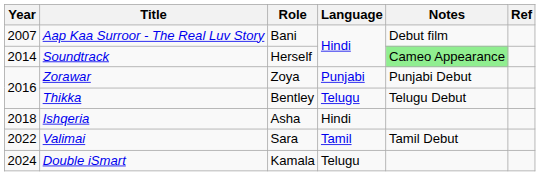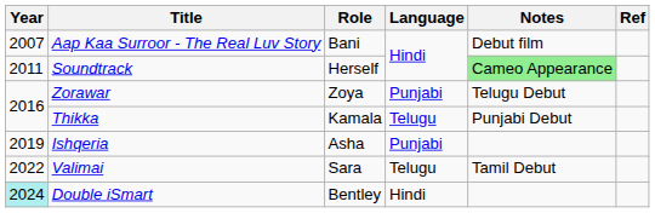Soundtrack | Year: 2014 -> 2011
Zorawar | Notes: Punjabi Debut -> Telugu Debut
Thikka | Role: Bentley -> Kamala
Thikka | Notes: Telugu Debut -> Punjabi Debut
Ishqeria | Year: 2018 -> 2019
Ishqeria | Language: Hindi -> Punjabi
Valimai | Language: Tamil -> Telugu
Double iSmart | Year: no background -> paleturquoise background
Double iSmart | Role: Kamala -> Bentley
Double iSmart | Language: Telugu -> Hindi
